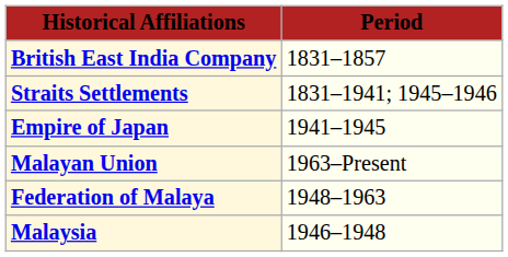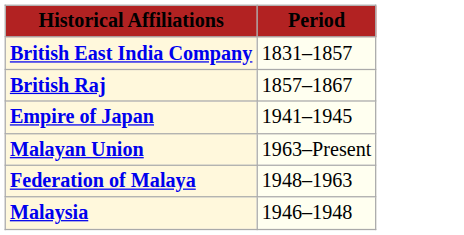+ row: British Raj | 1857–1867
- row: Straits Settlements | 1831–1941; 1945–1946
